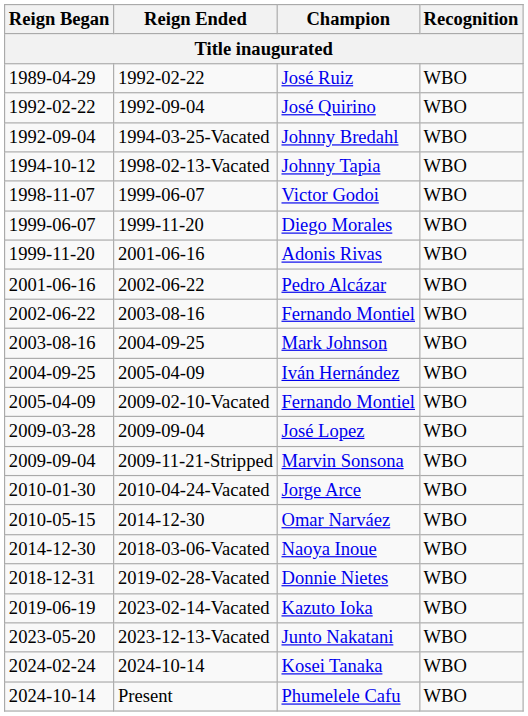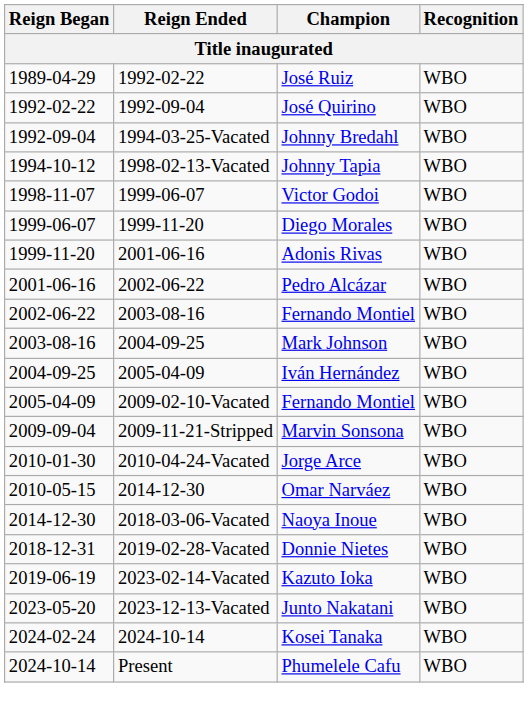- row: 2009-03-28 | 2009-09-04 | José Lopez | WBO
